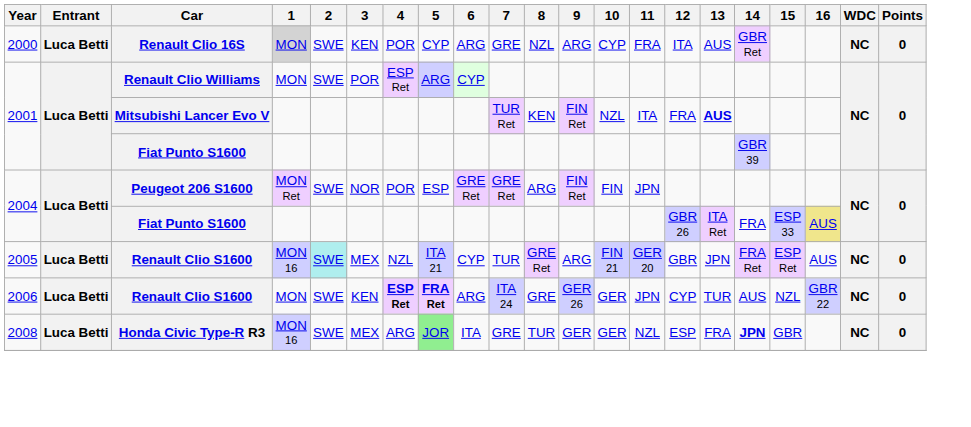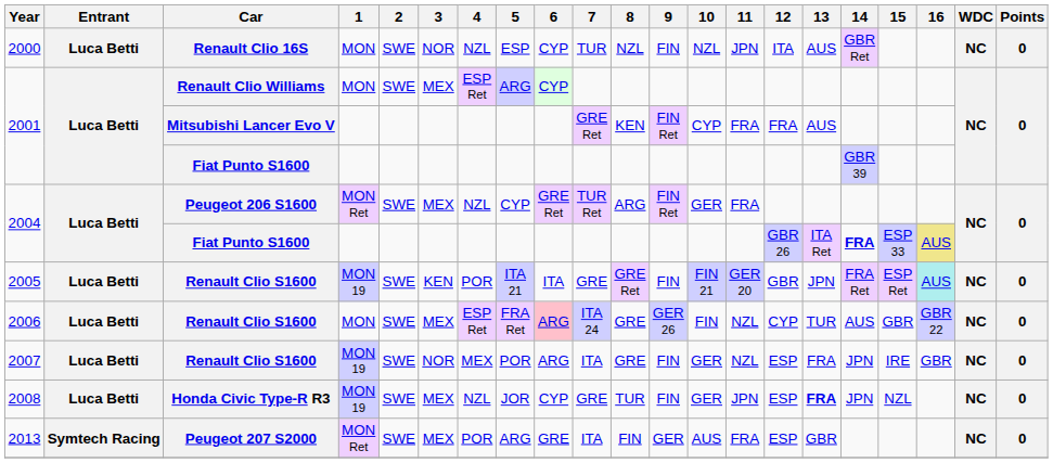2000 | 1: lightgrey background -> no background
2000 | 3: KEN -> NOR
2000 | 4: POR -> NZL
2000 | 5: CYP -> ESP
2000 | 6: ARG -> CYP
2000 | 7: GRE -> TUR
2000 | 9: ARG -> FIN
2000 | 10: CYP -> NZL
2000 | 11: FRA -> JPN
2001 / Renault Clio Williams | 3: POR -> MEX
2001 / Mitsubishi Lancer Evo V | 7: TUR Ret -> GRE Ret
2001 / Mitsubishi Lancer Evo V | 10: NZL -> CYP
2001 / Mitsubishi Lancer Evo V | 11: ITA -> FRA
2001 / Mitsubishi Lancer Evo V | 13: bold -> normal
2004 / Peugeot 206 S1600 | 3: NOR -> MEX
2004 / Peugeot 206 S1600 | 4: POR -> NZL
2004 / Peugeot 206 S1600 | 5: ESP -> CYP
2004 / Peugeot 206 S1600 | 7: GRE Ret -> TUR Ret
2004 / Peugeot 206 S1600 | 10: FIN -> GER
2004 / Peugeot 206 S1600 | 11: JPN -> FRA
2004 / Fiat Punto S1600 | 14: normal -> bold
2005 | 1: MON 16 -> MON 19
2005 | 2: paleturquoise background -> no background
2005 | 3: MEX -> KEN
2005 | 4: NZL -> POR
2005 | 6: CYP -> ITA
2005 | 7: TUR -> GRE
2005 | 9: ARG -> FIN
2005 | 16: no background -> paleturquoise background
2006 | 3: KEN -> MEX
2006 | 4: bold -> normal
2006 | 5: bold -> normal
2006 | 6: no background -> pink background
2006 | 10: GER -> FIN
2006 | 11: JPN -> NZL
2006 | 15: NZL -> GBR
+ row: 2007 | Luca Betti | Renault Clio S1600 | MON 19 | SWE | NOR | MEX | POR | ARG | ITA | GRE | FIN | GER | NZL | ESP | FRA | JPN | IRE | GBR | NC | 0
2008 | 1: MON 16 -> MON 19
2008 | 4: ARG -> NZL
2008 | 5: lightgreen background -> no background
2008 | 6: ITA -> CYP
2008 | 9: GER -> FIN
2008 | 11: NZL -> JPN
2008 | 13: normal -> bold
2008 | 14: bold -> normal
2008 | 15: GBR -> NZL
+ row: 2013 | Symtech Racing | Peugeot 207 S2000 | MON Ret | SWE | MEX | POR | ARG | GRE | ITA | FIN | GER | AUS | FRA | ESP | GBR | NC | 0
